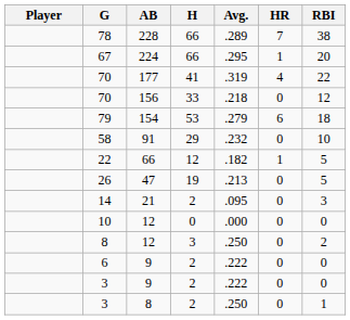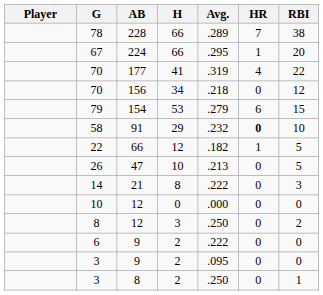70 / 156 | H: 33 -> 34
79 | RBI: 18 -> 15
58 | HR: normal -> bold
26 | H: 19 -> 10
14 | H: 2 -> 8
14 | Avg.: .095 -> .222
3 / 9 | Avg.: .222 -> .095
